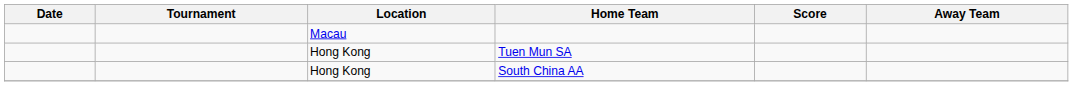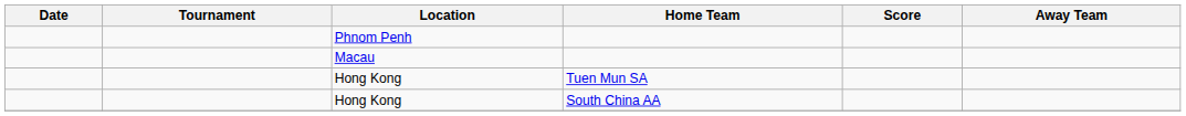+ row: Phnom Penh
